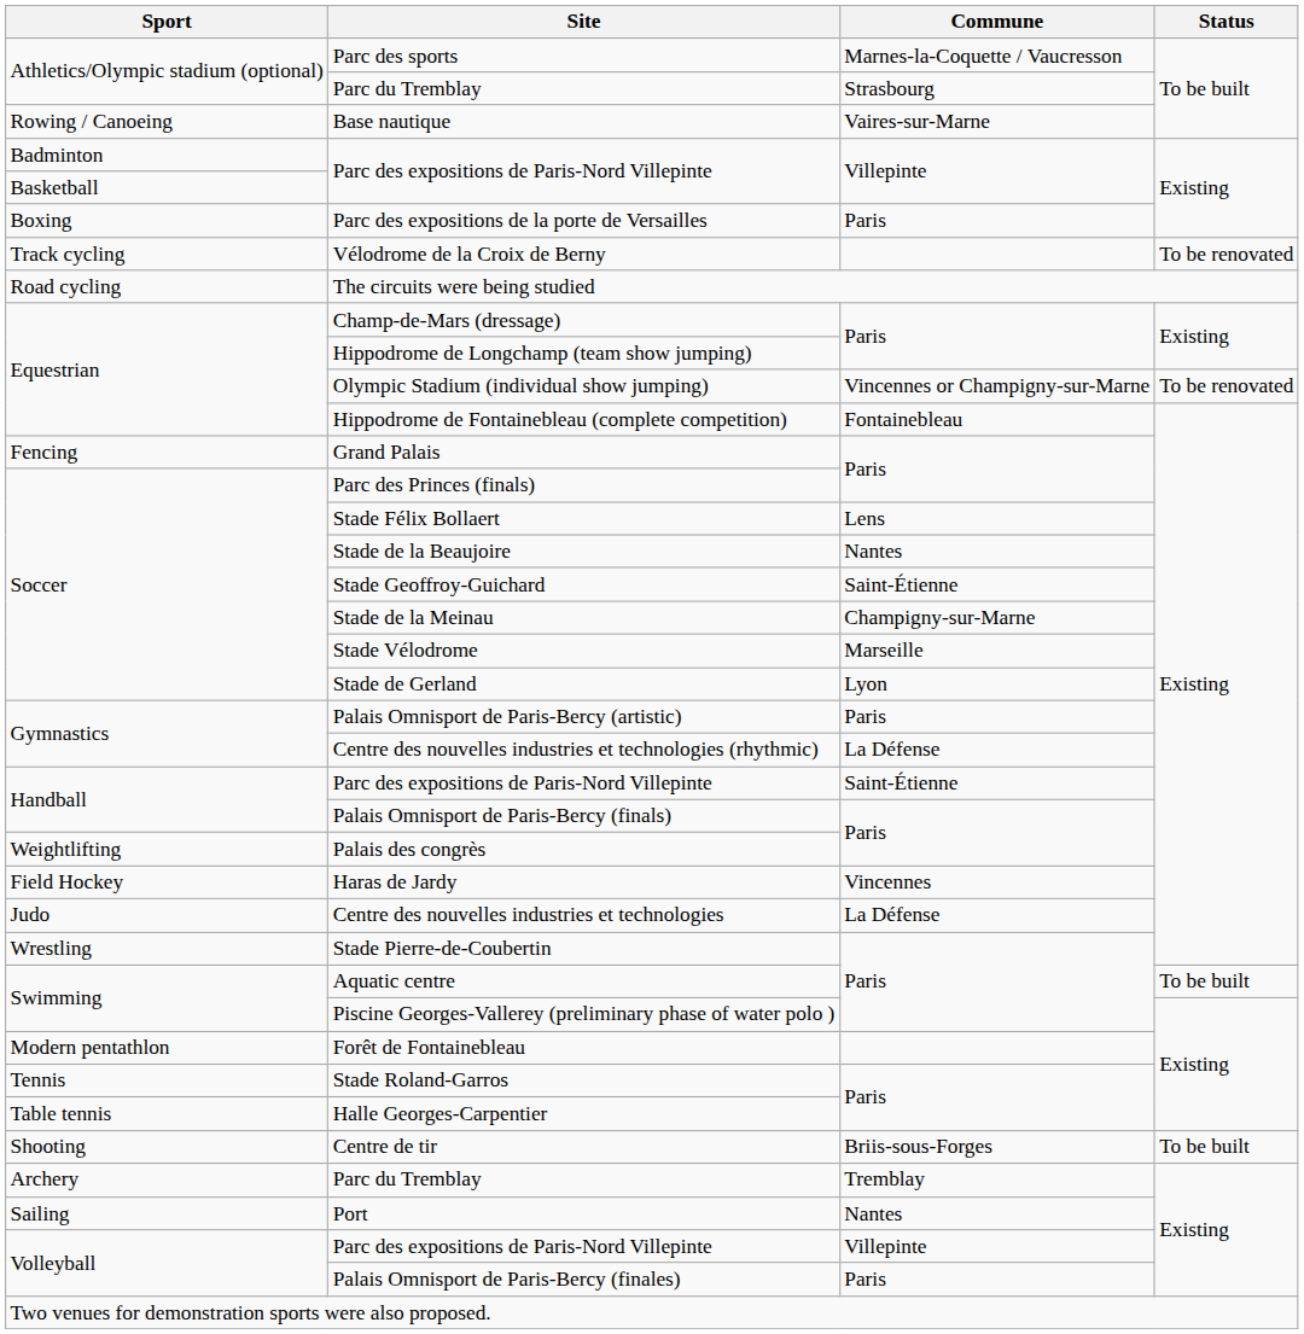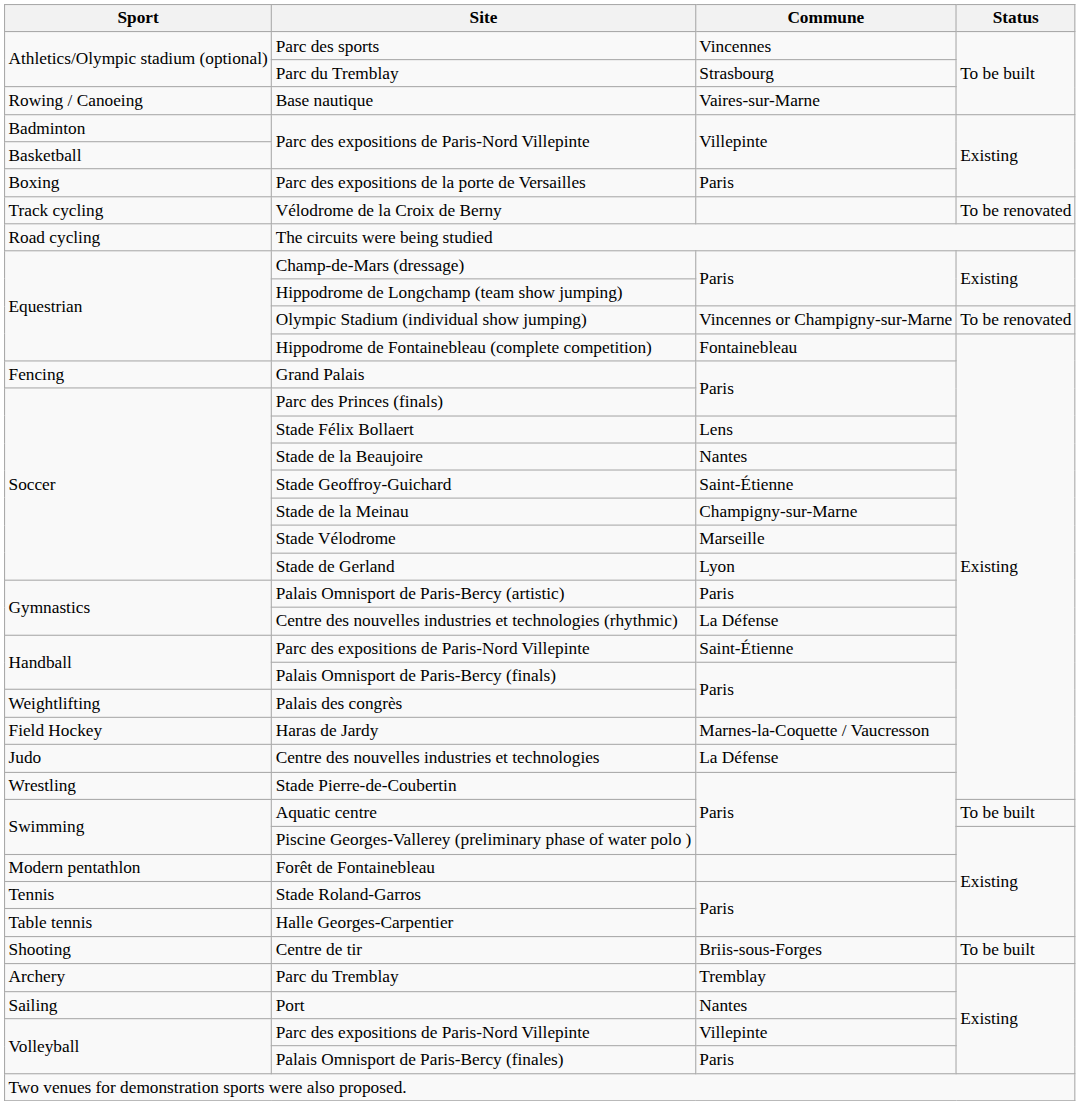Parc des sports | Commune: Marnes-la-Coquette / Vaucresson -> Vincennes
Haras de Jardy | Commune: Vincennes -> Marnes-la-Coquette / Vaucresson
